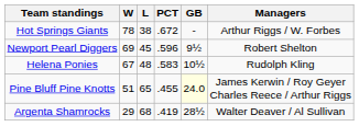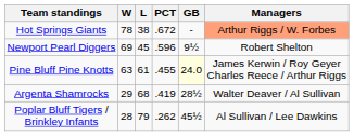Hot Springs Giants | Managers: no background -> lightsalmon background
- row: Helena Ponies | 67 | 48 | .583 | 10½ | Rudolph Kling
Pine Bluff Pine Knotts | W: 51 -> 63
Pine Bluff Pine Knotts | L: 65 -> 61
+ row: Poplar Bluff Tigers / Brinkley Infants | 28 | 79 | .262 | 45½ | Al Sullivan / Lee Dawkins
